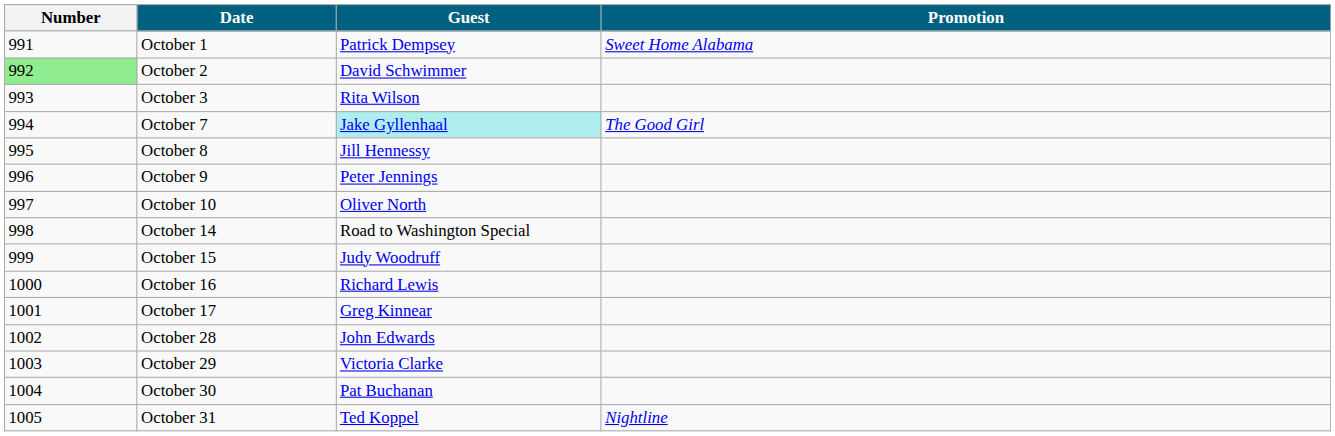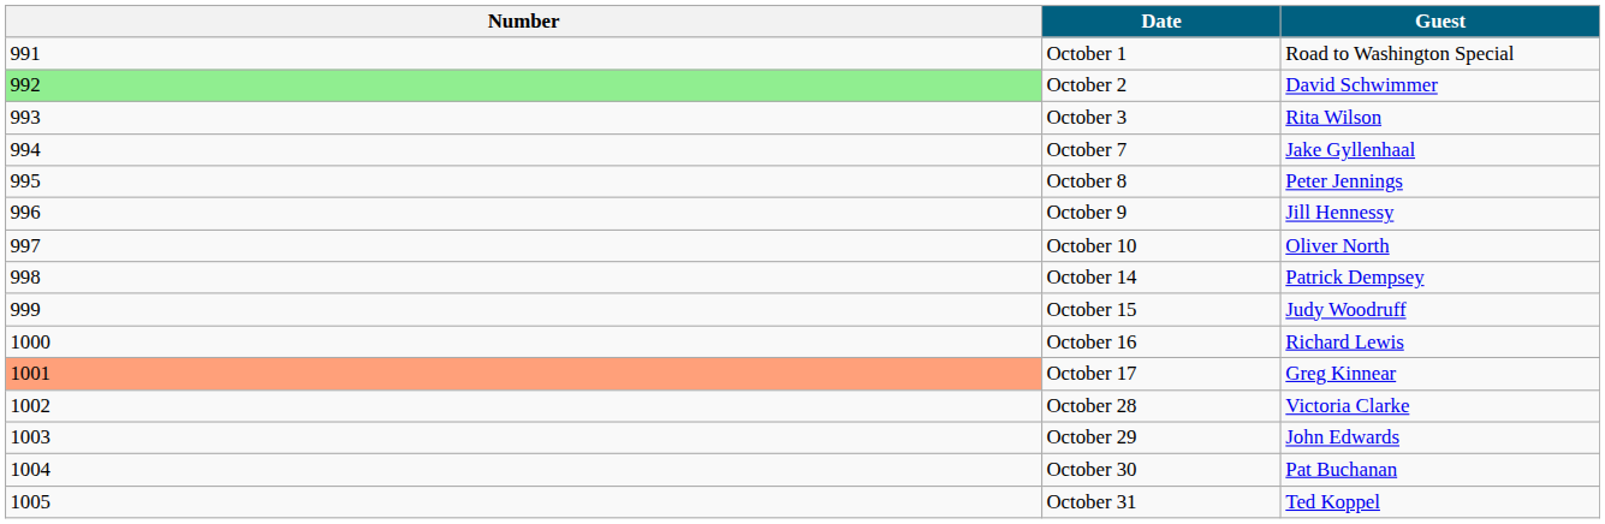- column: Promotion | Sweet Home Alabama | The Good Girl | Nightline
October 1 | Guest: Patrick Dempsey -> Road to Washington Special
October 7 | Guest: paleturquoise background -> no background
October 8 | Guest: Jill Hennessy -> Peter Jennings
October 9 | Guest: Peter Jennings -> Jill Hennessy
October 14 | Guest: Road to Washington Special -> Patrick Dempsey
October 17 | Number: no background -> lightsalmon background
October 28 | Guest: John Edwards -> Victoria Clarke
October 29 | Guest: Victoria Clarke -> John Edwards
